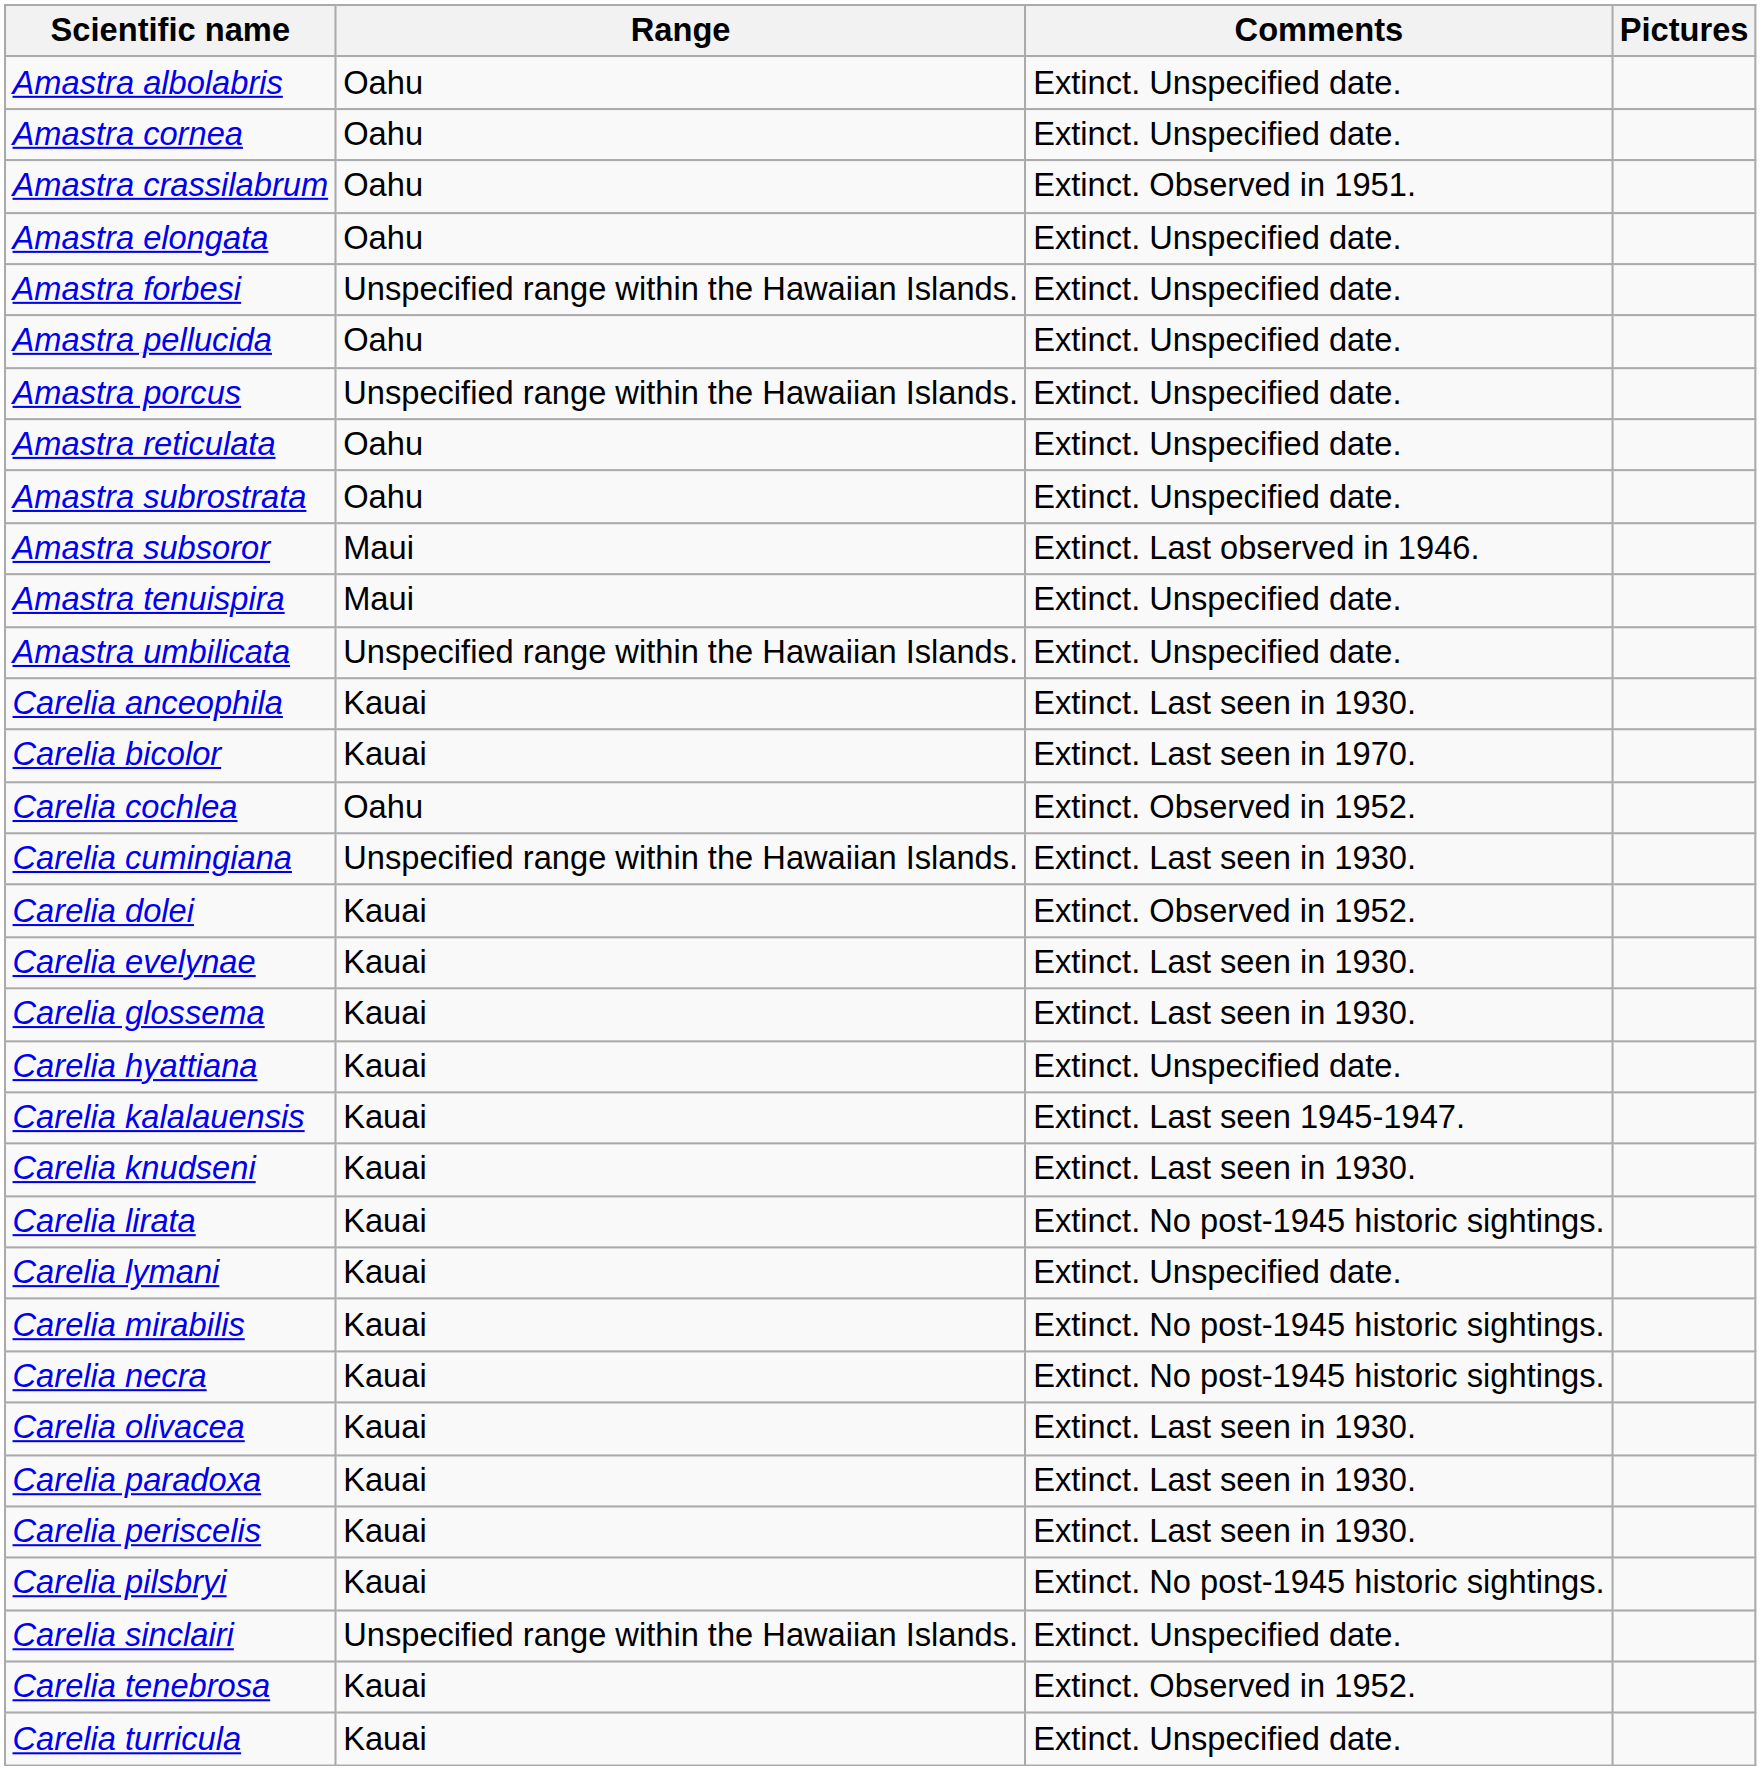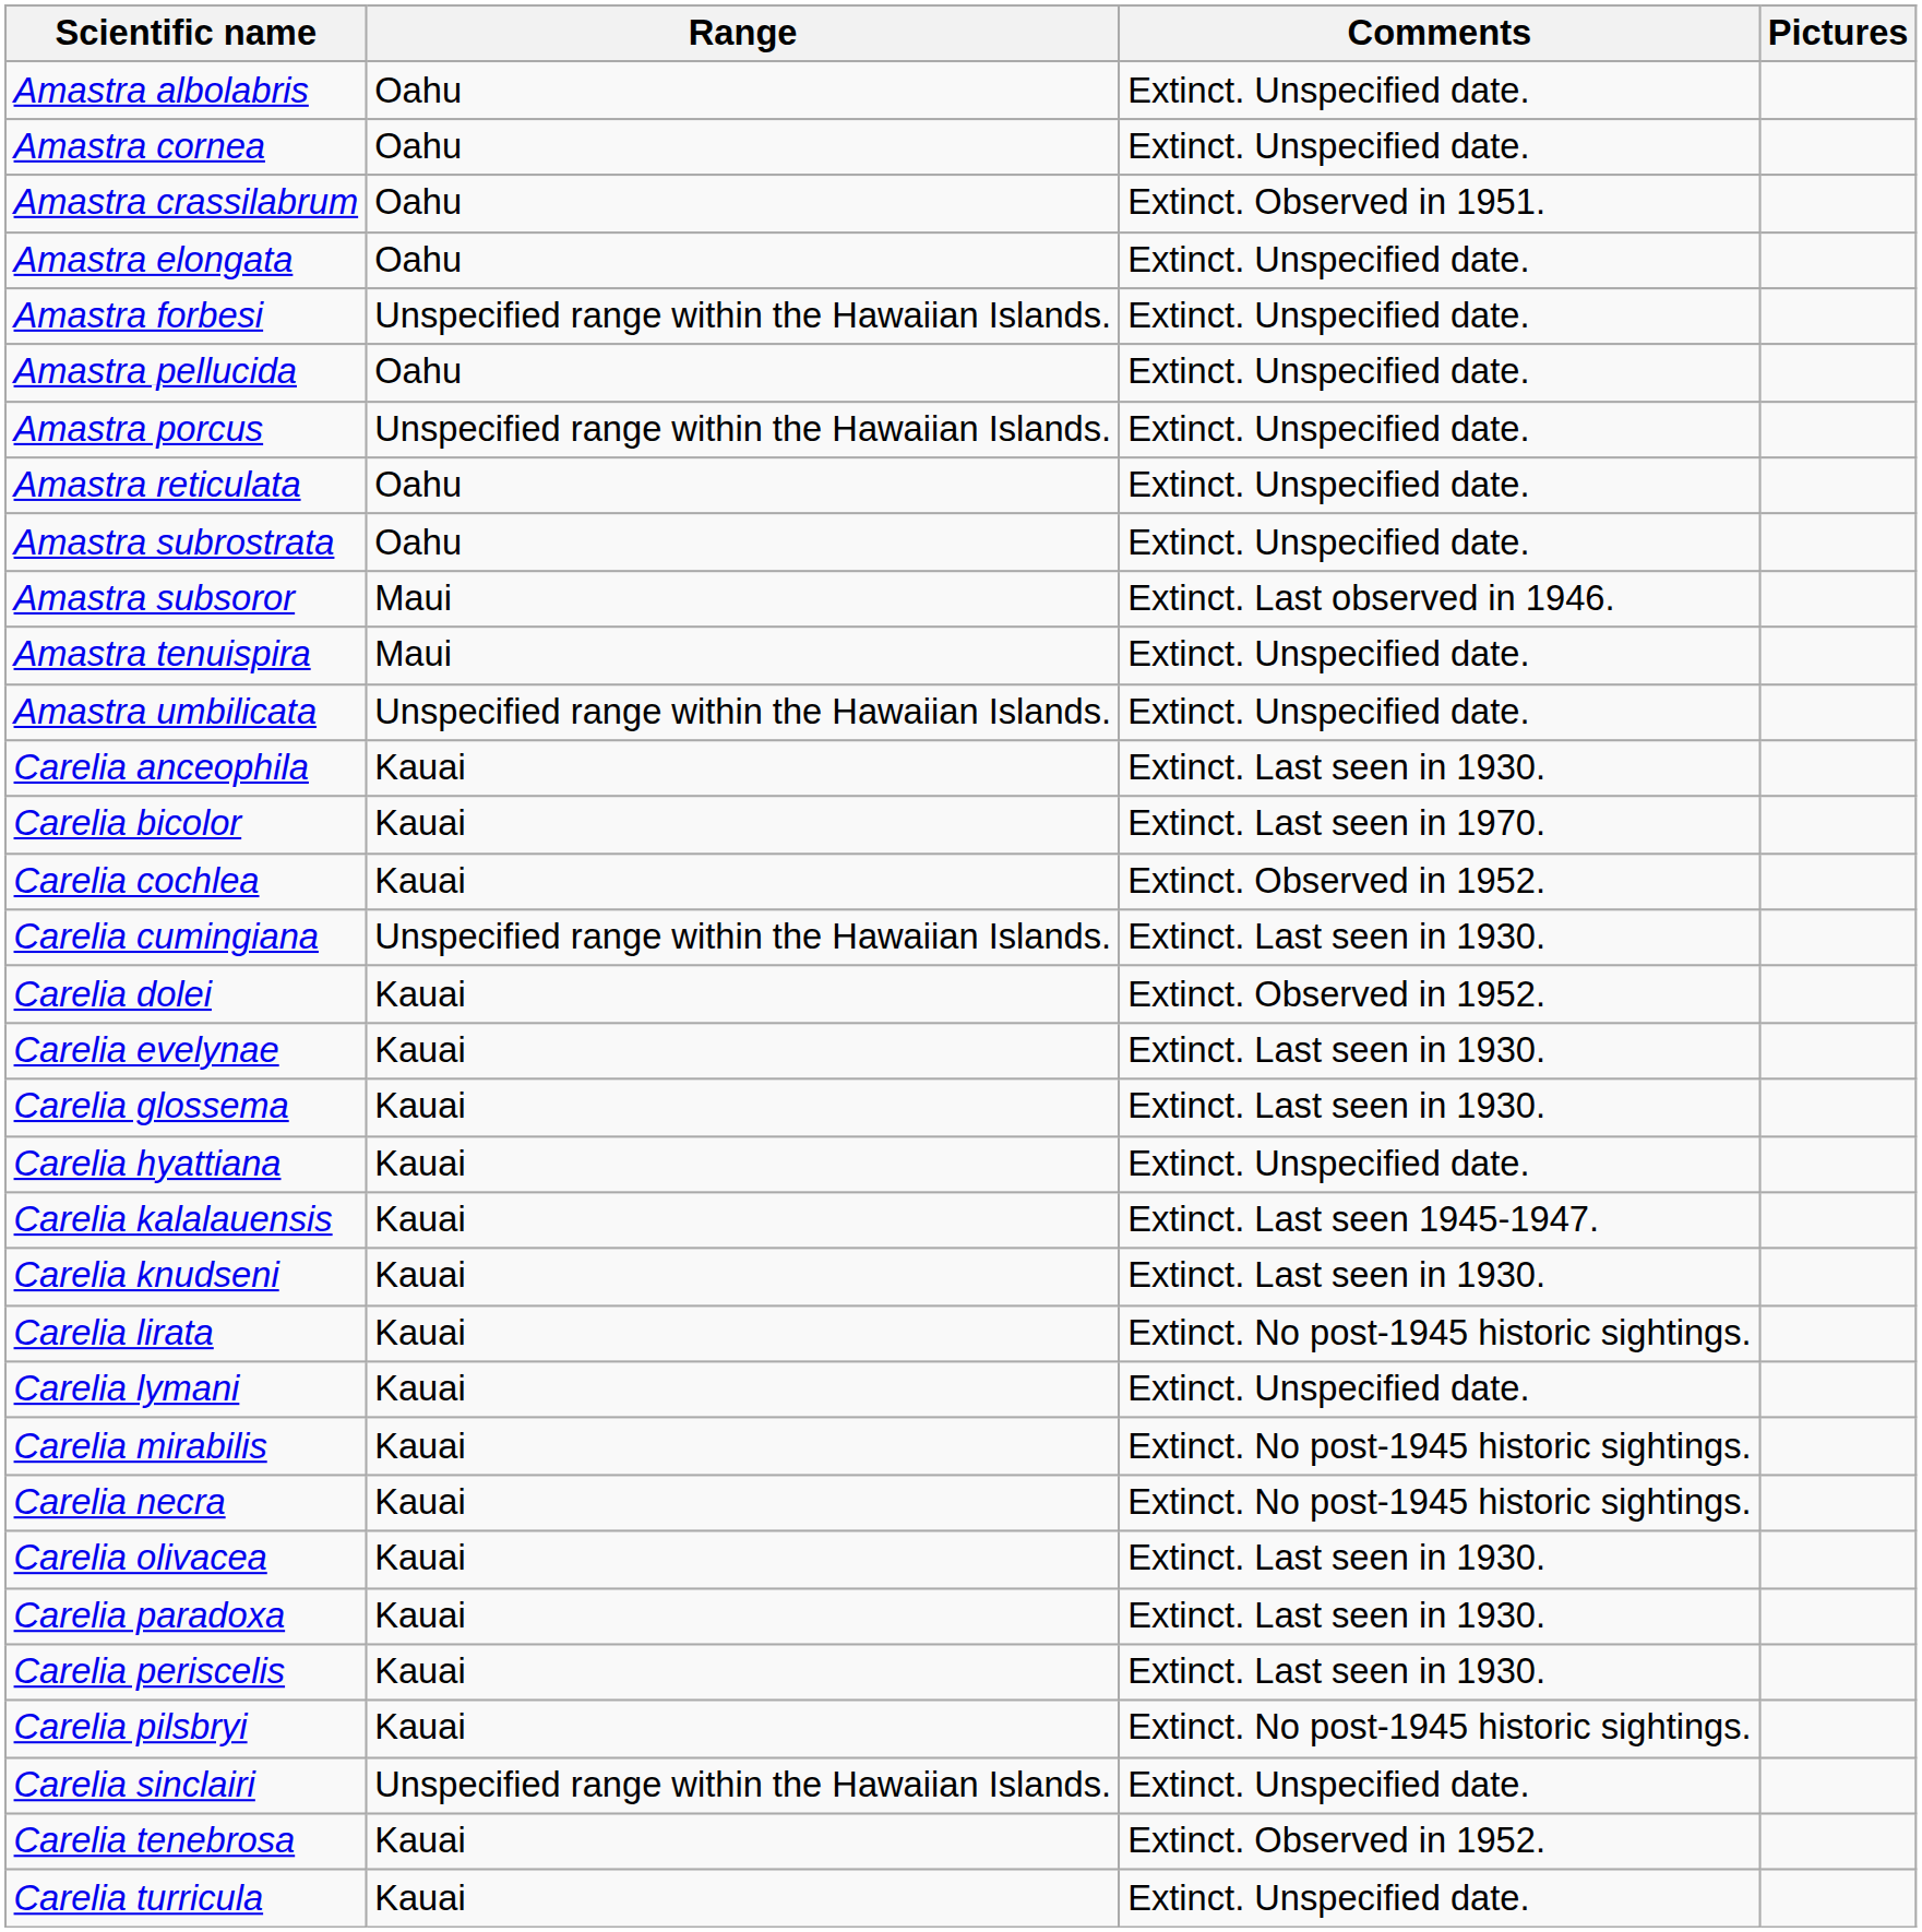Carelia cochlea | Range: Oahu -> Kauai
